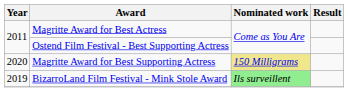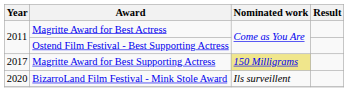Magritte Award for Best Supporting Actress | Year: 2020 -> 2017
BizarroLand Film Festival - Mink Stole Award | Year: 2019 -> 2020
BizarroLand Film Festival - Mink Stole Award | Nominated work: lightgreen background -> no background
